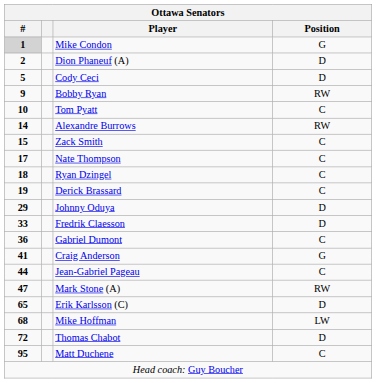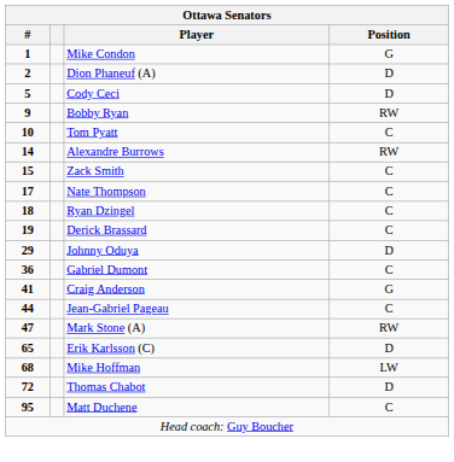Mike Condon | #: lightgrey background -> no background
- row: 33 | Fredrik Claesson | D
